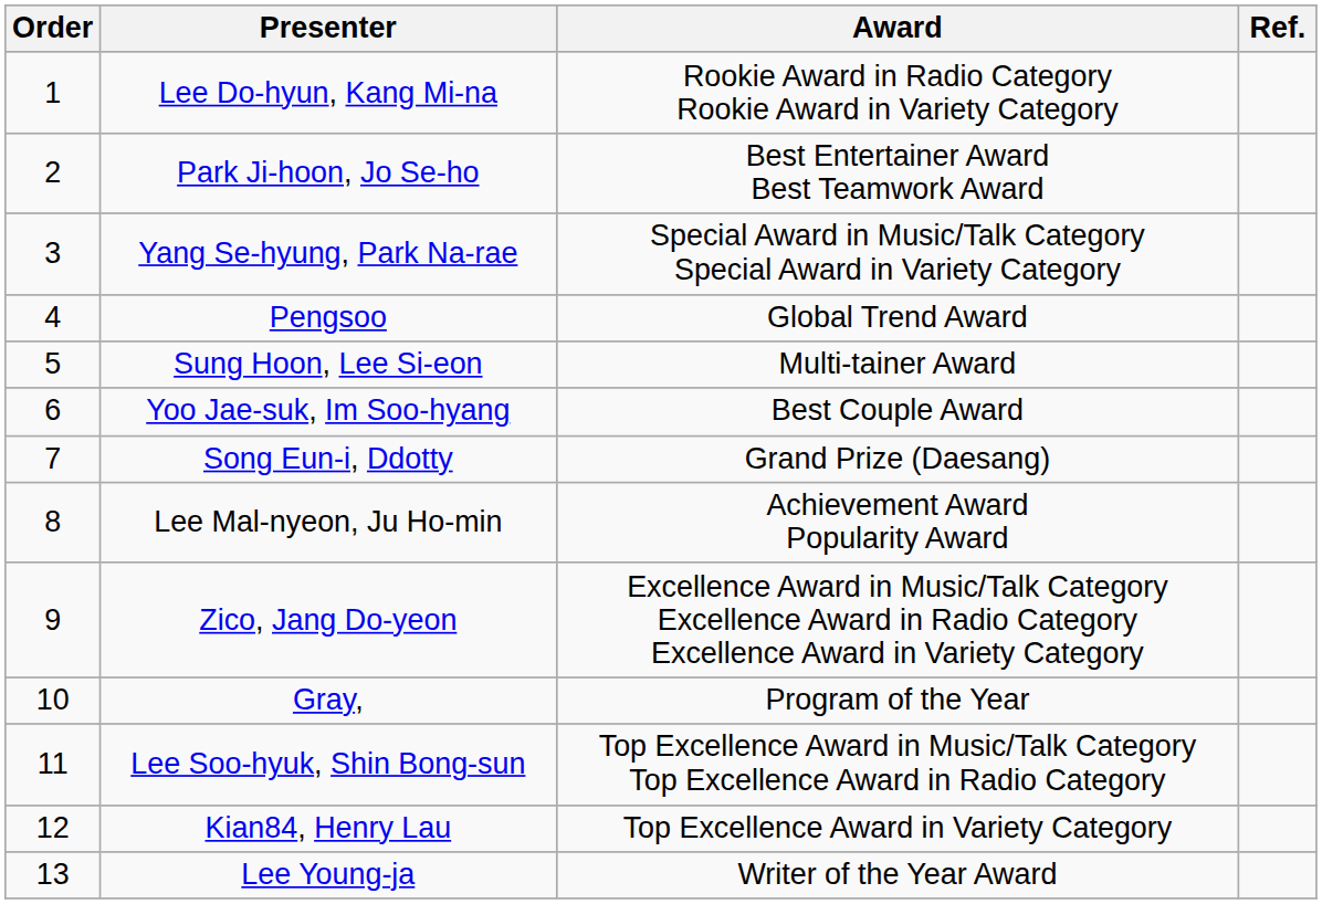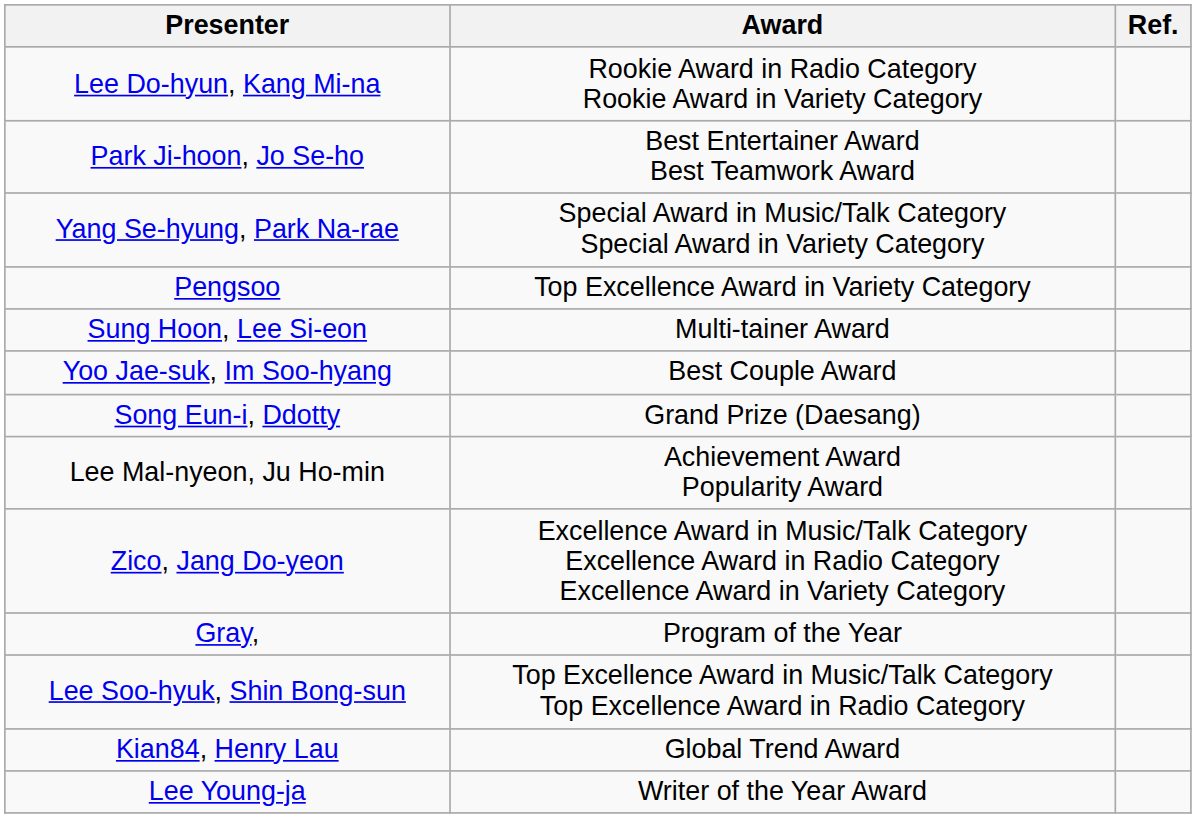- column: Order | 1 | 2 | 3 | 4 | 5 | 6 | 7 | 8 | 9 | 10 | 11 | 12 | 13
Pengsoo | Award: Global Trend Award -> Top Excellence Award in Variety Category
Kian84, Henry Lau | Award: Top Excellence Award in Variety Category -> Global Trend Award
